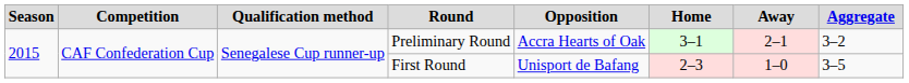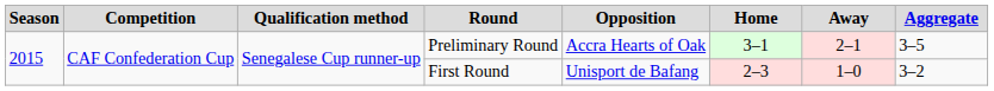Preliminary Round | Aggregate: 3–2 -> 3–5
First Round | Aggregate: 3–5 -> 3–2
